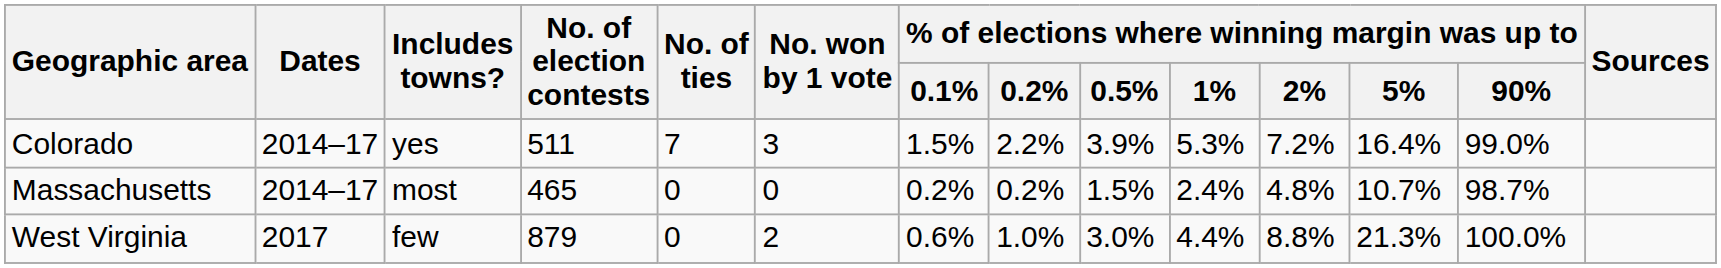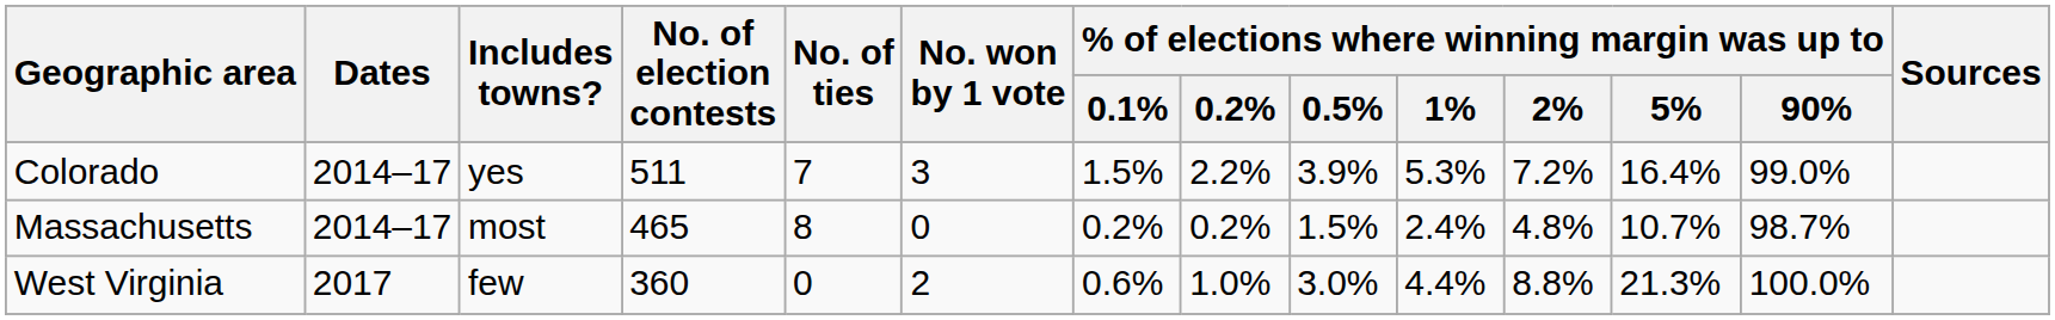Massachusetts | No. of ties: 0 -> 8
West Virginia | No. of election contests: 879 -> 360
